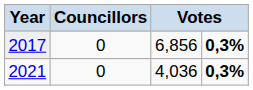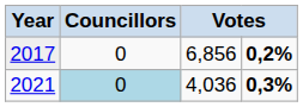2017 | column 4: 0,3% -> 0,2%
2021 | Councillors: no background -> lightblue background
